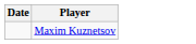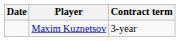+ column: Contract term | 3-year
